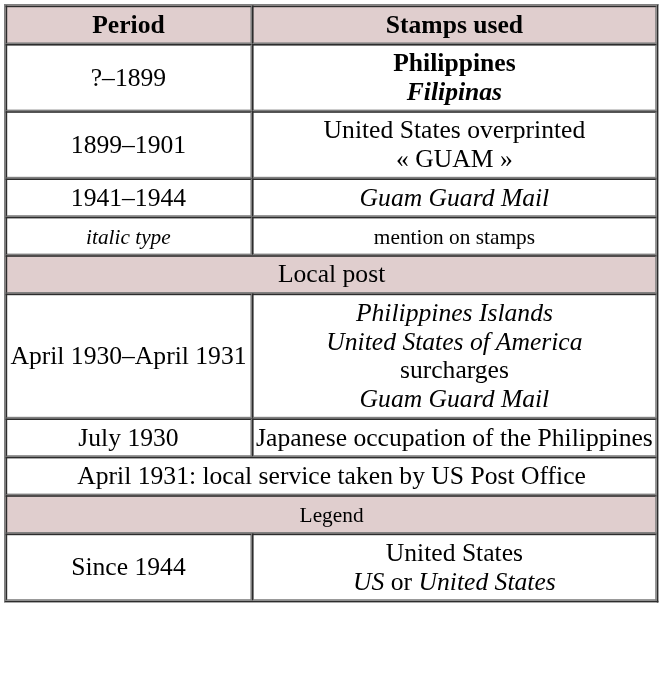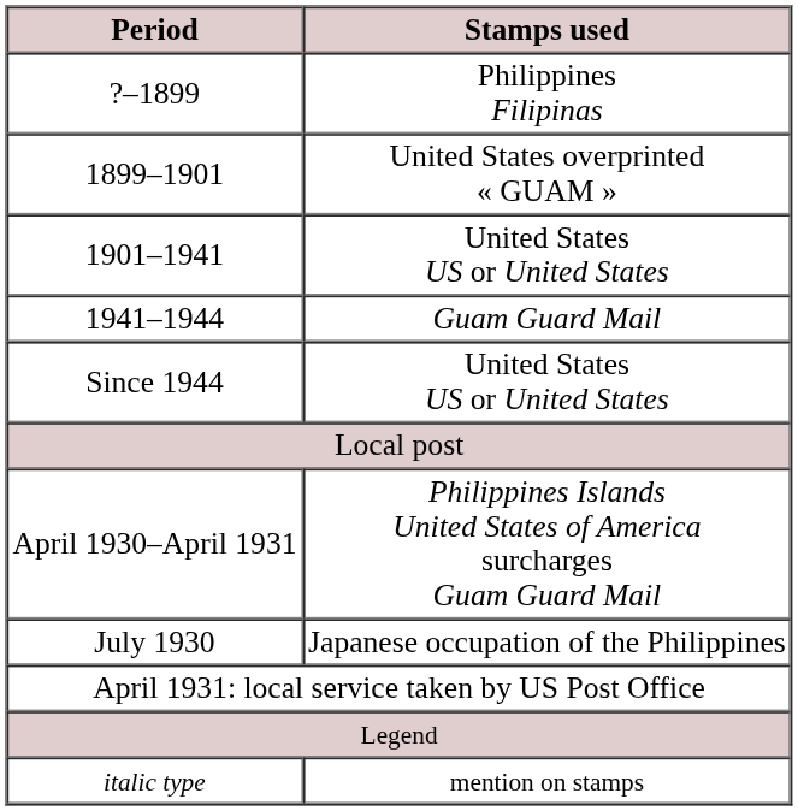?–1899 | Stamps used: bold -> normal
+ row: 1901–1941 | United States US or United States
rows swapped: Since 1944 <-> italic type
